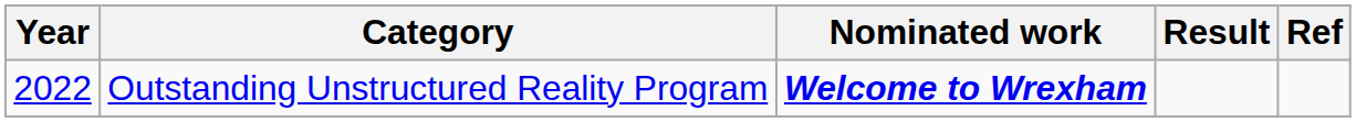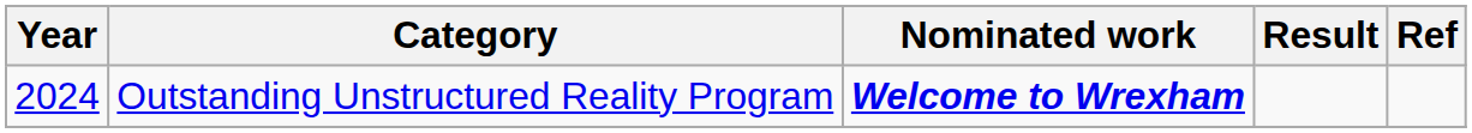Outstanding Unstructured Reality Program | Year: 2022 -> 2024
